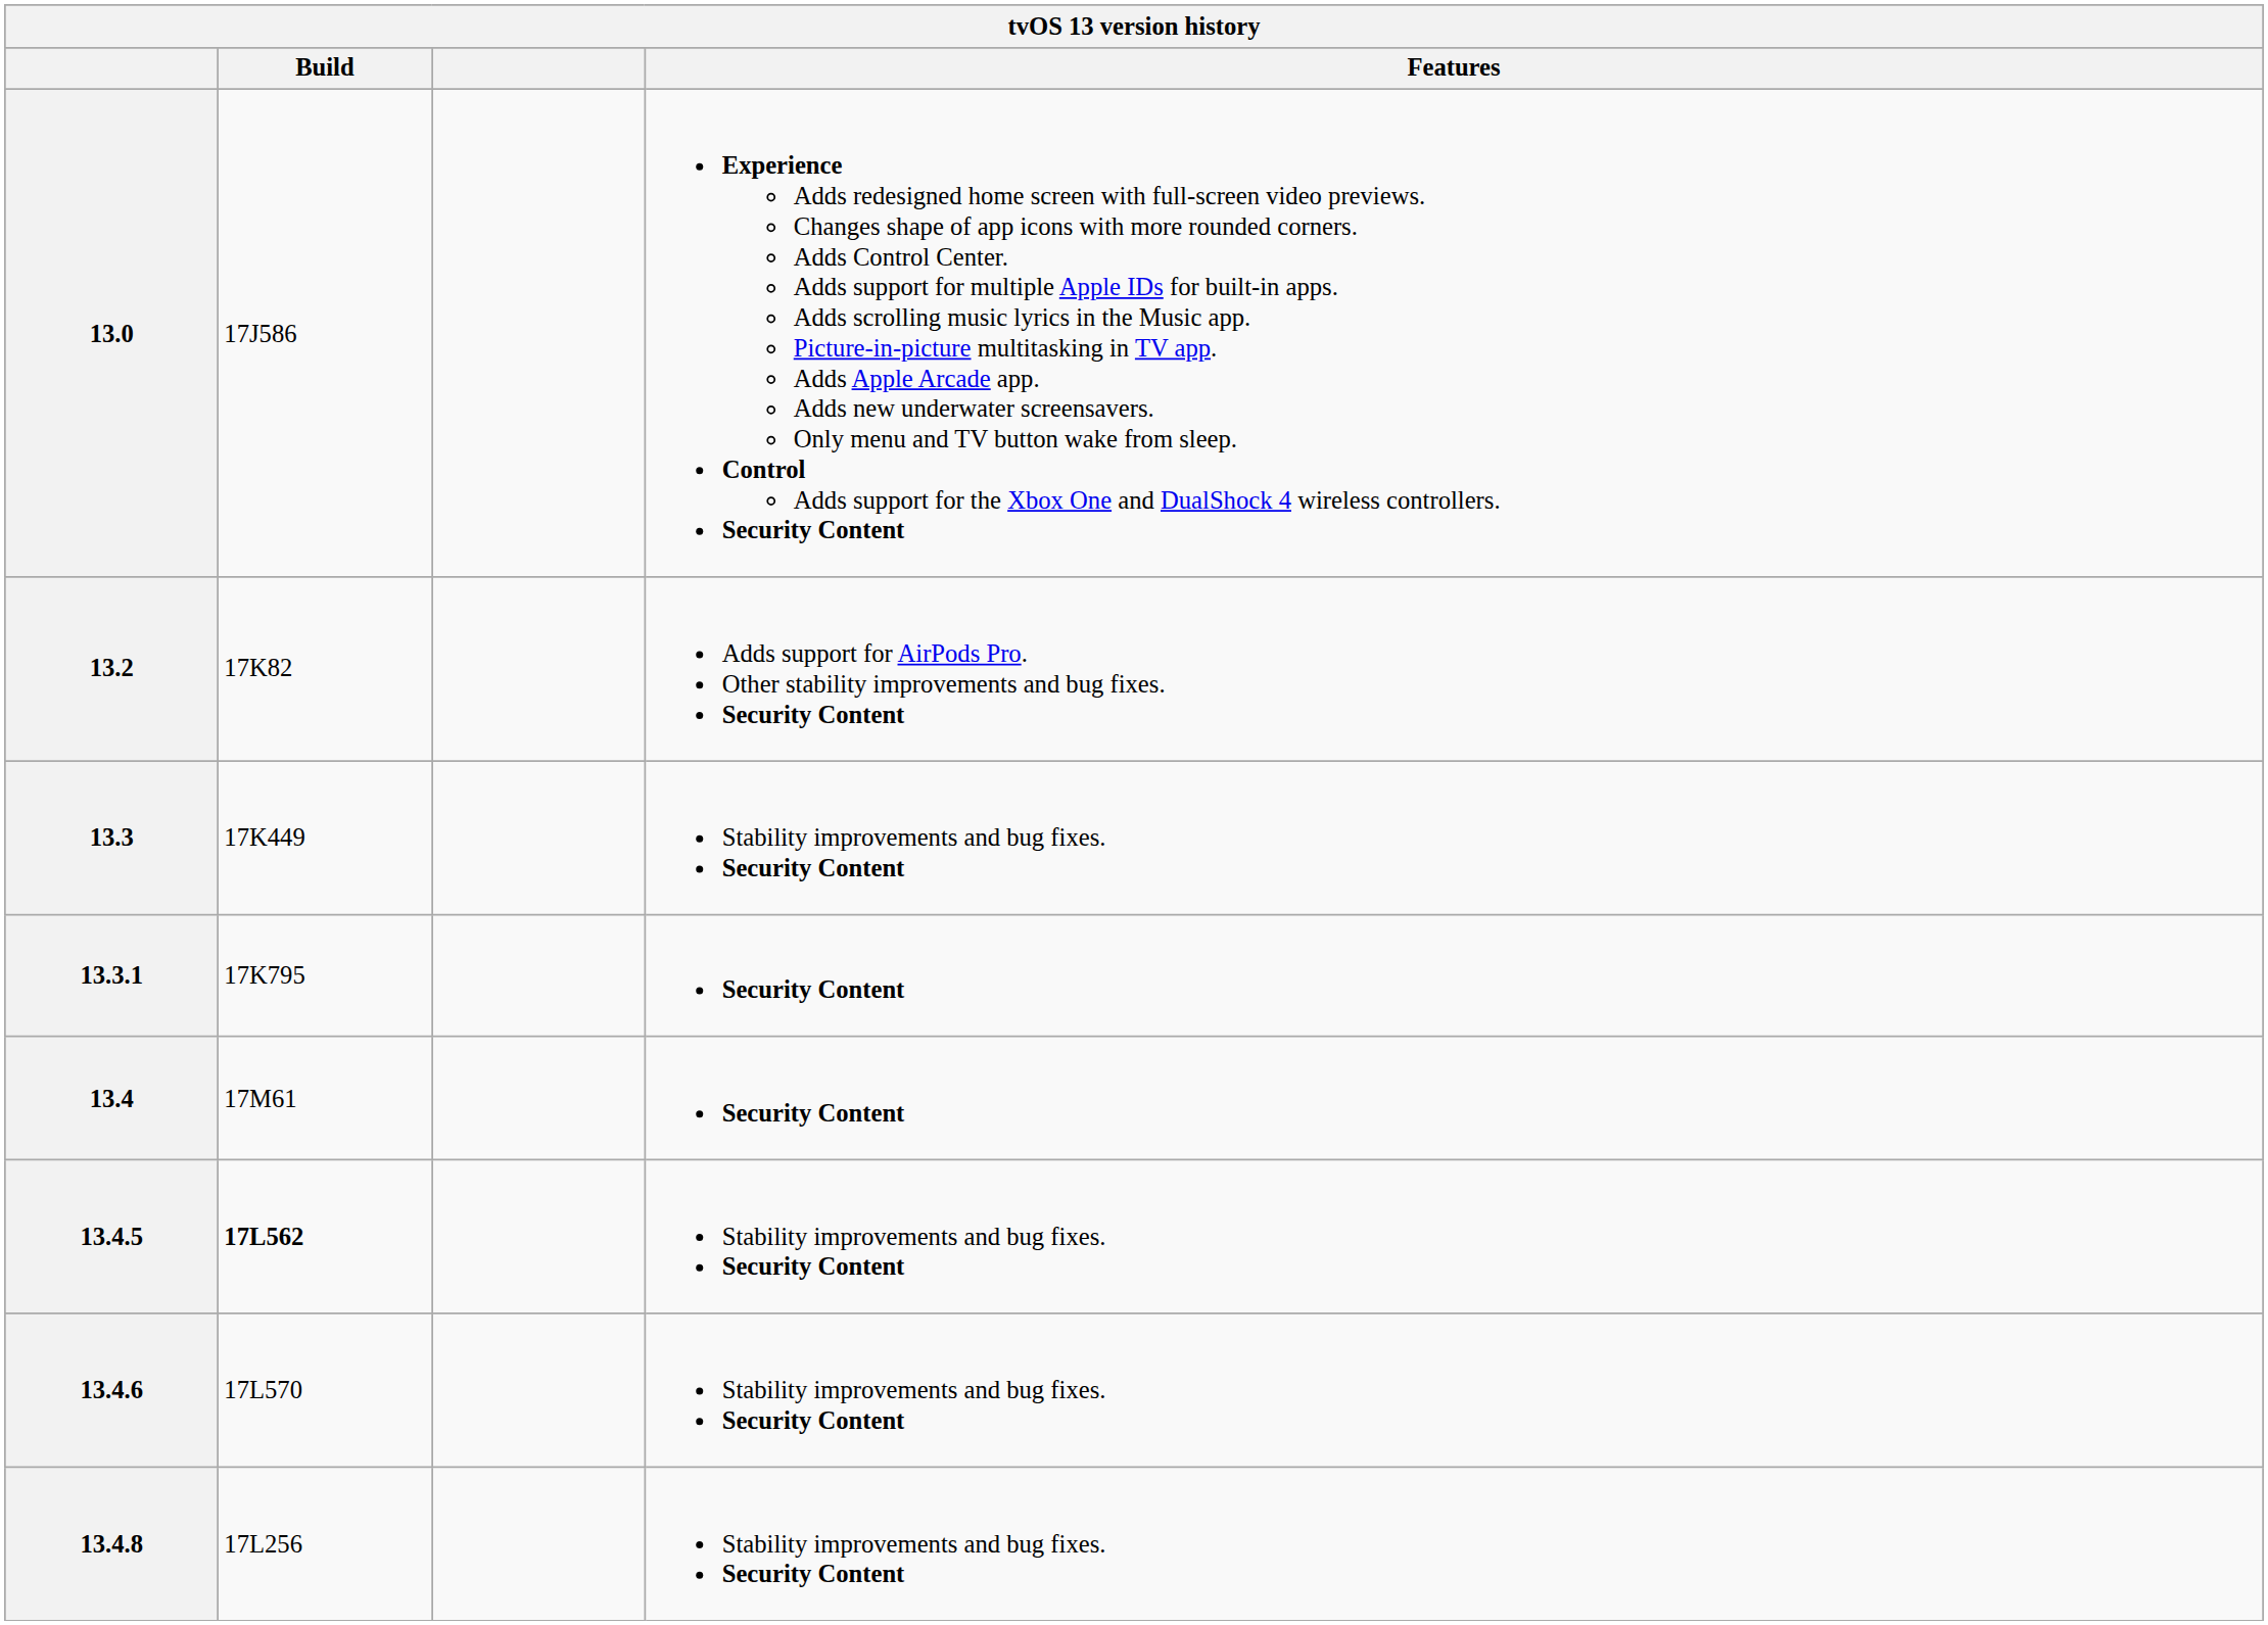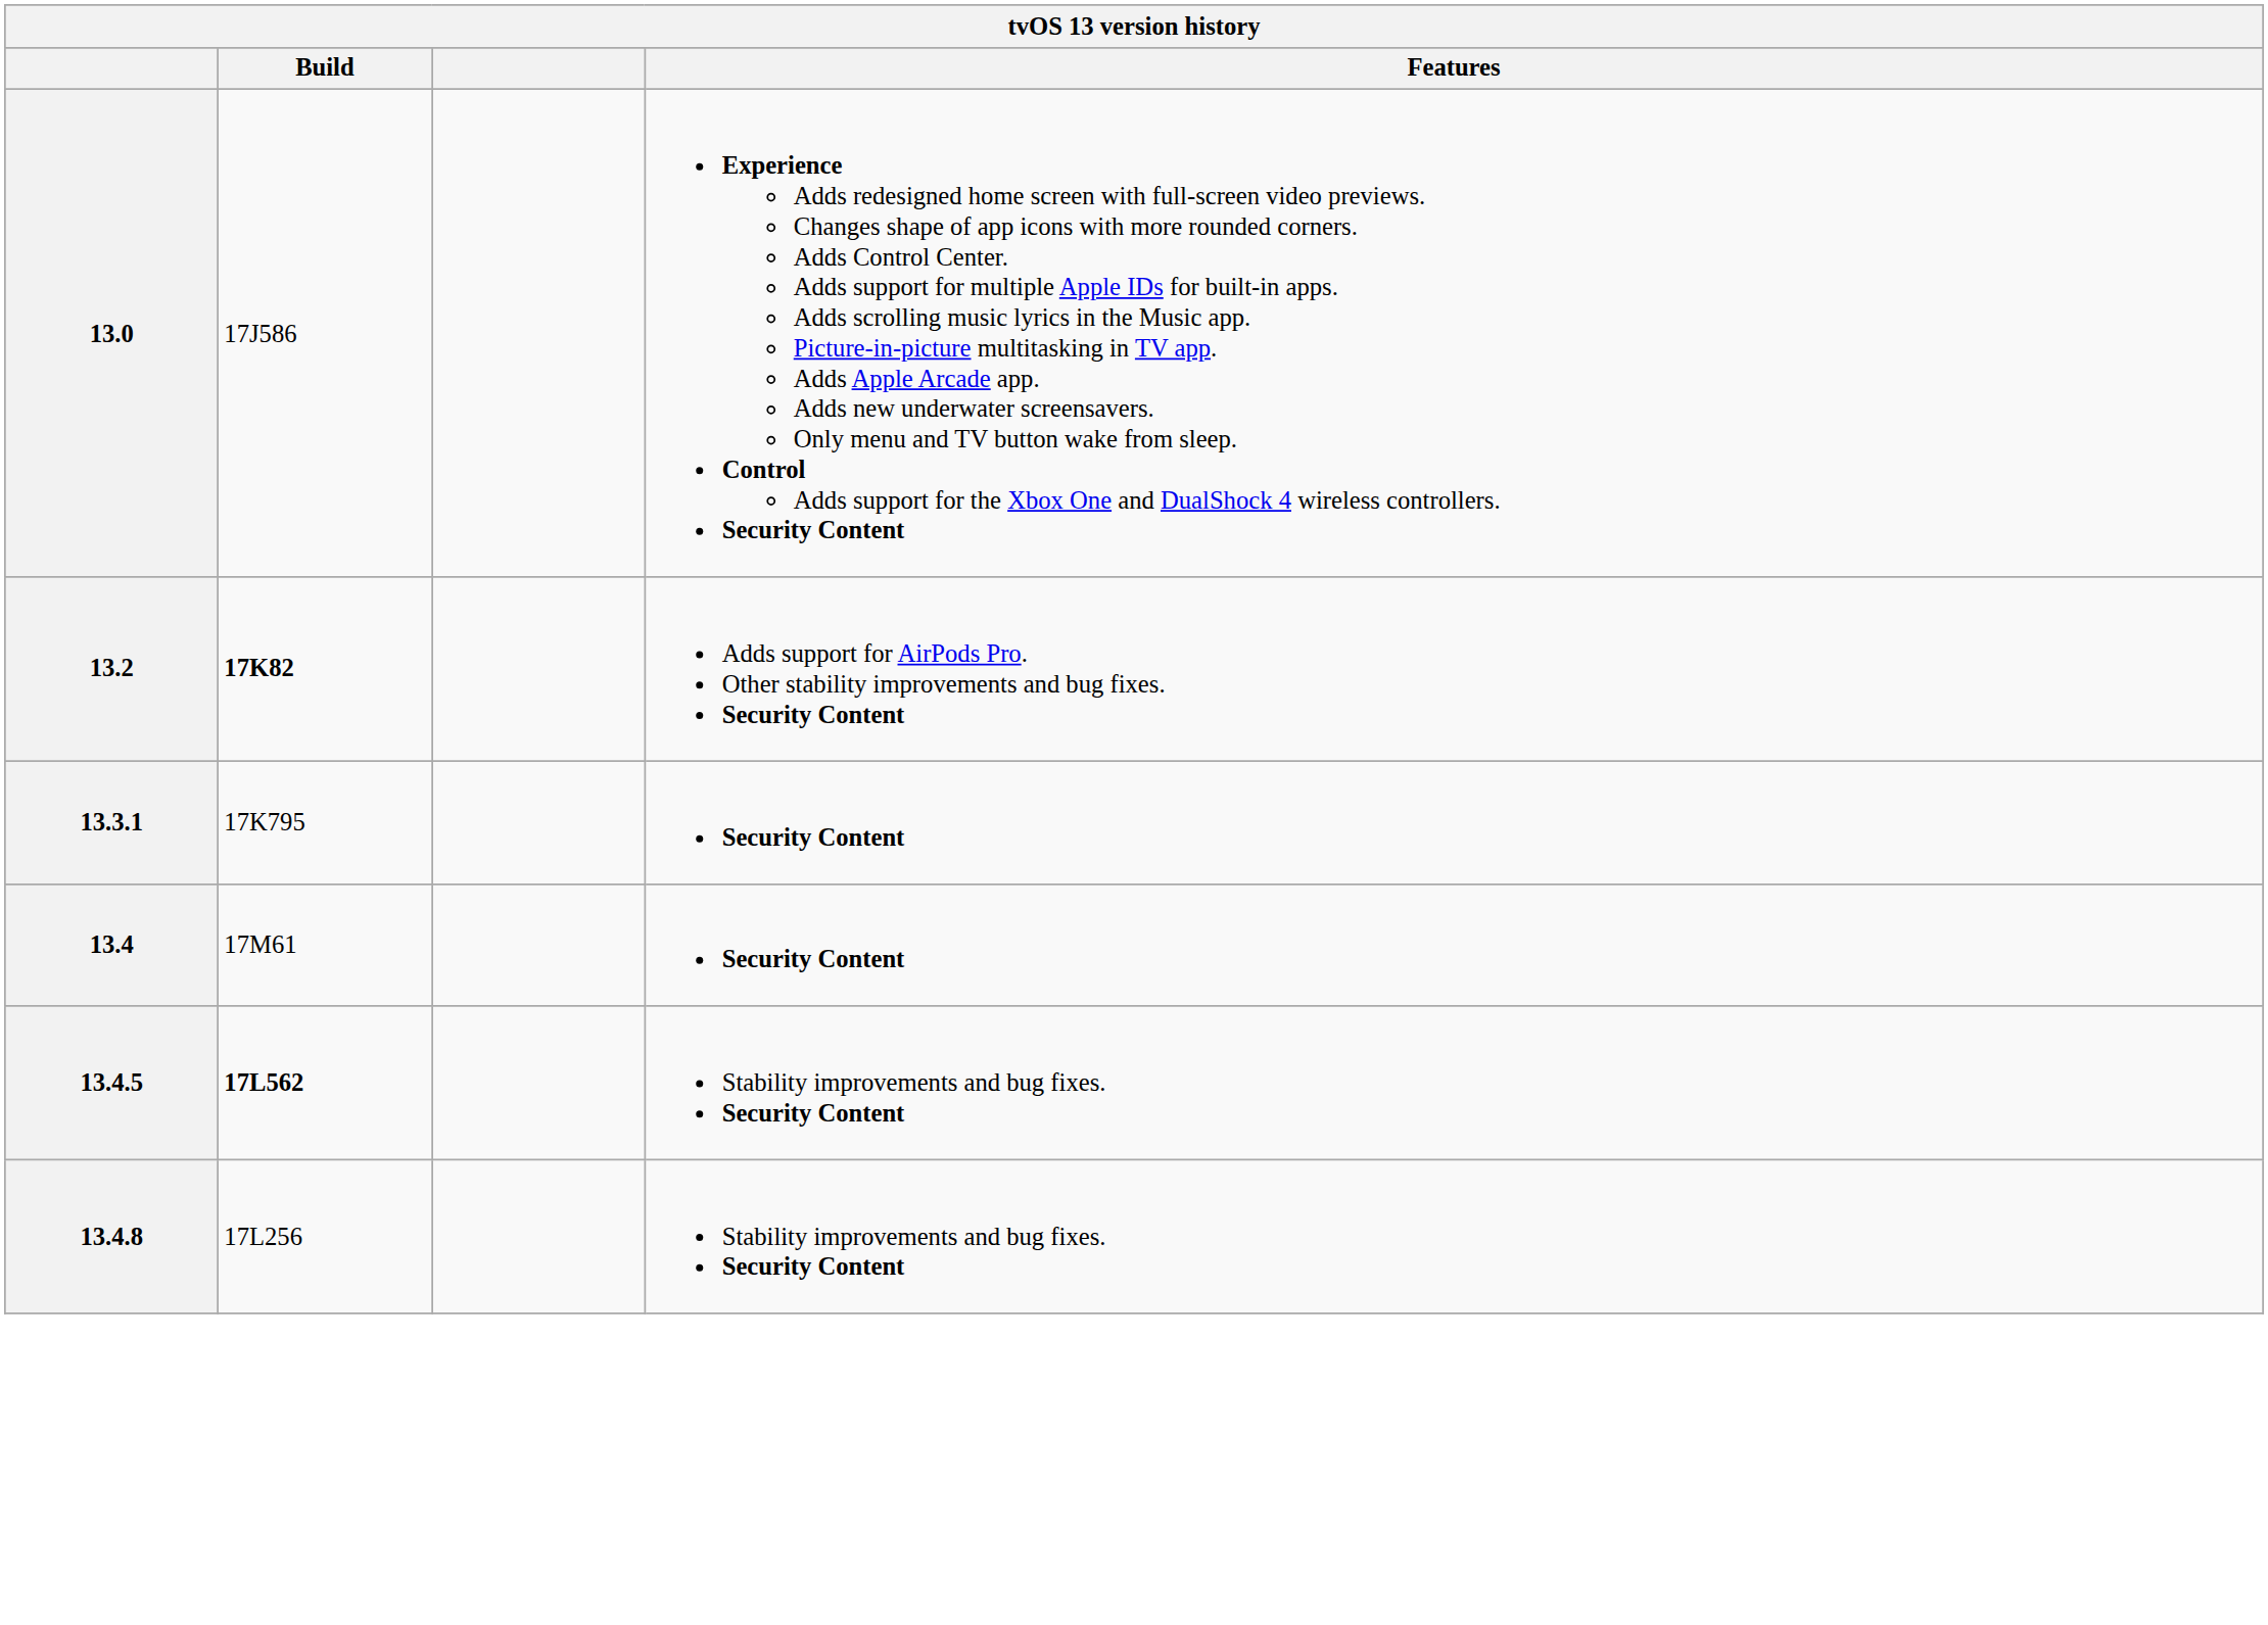13.2 | Build: normal -> bold
- row: 13.3 | 17K449 | Stability improvements and bug fixes. Security Content
- row: 13.4.6 | 17L570 | Stability improvements and bug fixes. Security Content
